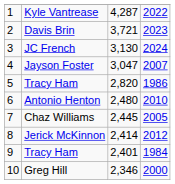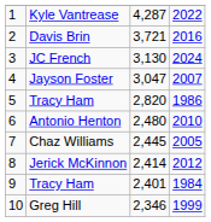Davis Brin | column 4: 2023 -> 2016
Greg Hill | column 4: 2000 -> 1999
